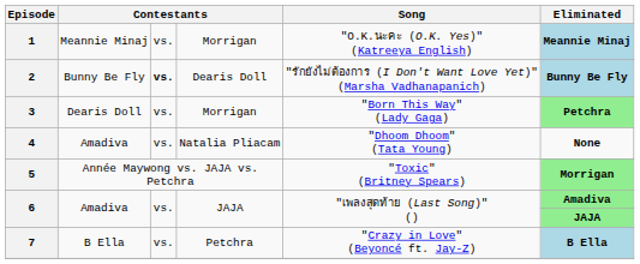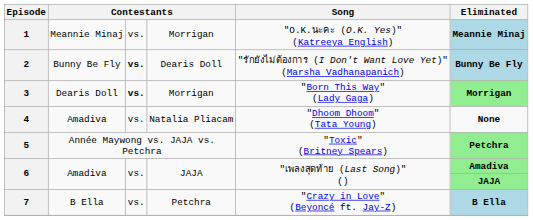3 | column 3: normal -> bold
3 | Eliminated: Petchra -> Morrigan
5 | Eliminated: Morrigan -> Petchra
